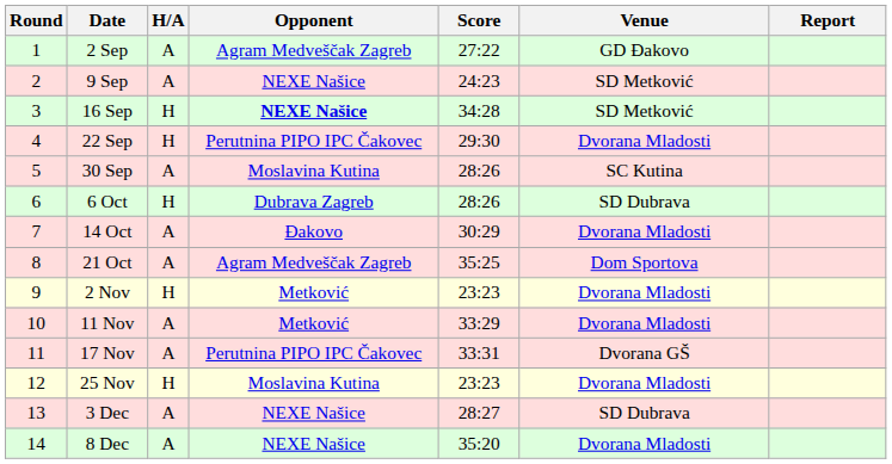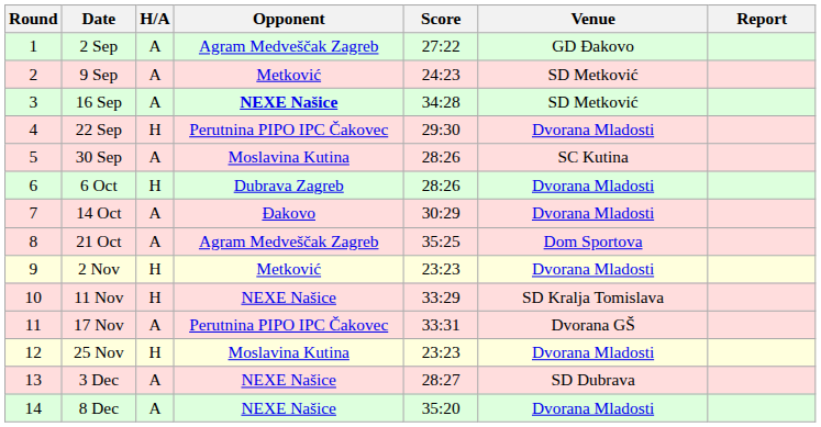9 Sep | Opponent: NEXE Našice -> Metković
16 Sep | H/A: H -> A
6 Oct | Venue: SD Dubrava -> Dvorana Mladosti
11 Nov | H/A: A -> H
11 Nov | Opponent: Metković -> NEXE Našice
11 Nov | Venue: Dvorana Mladosti -> SD Kralja Tomislava
